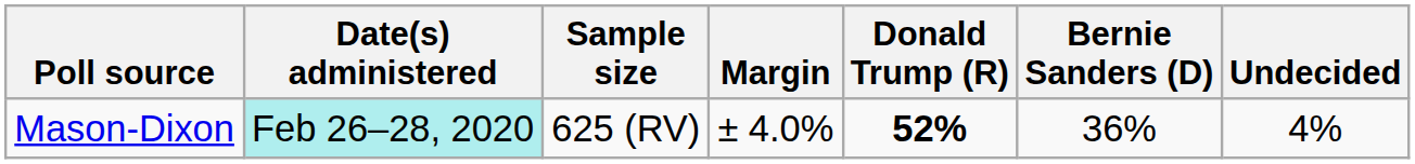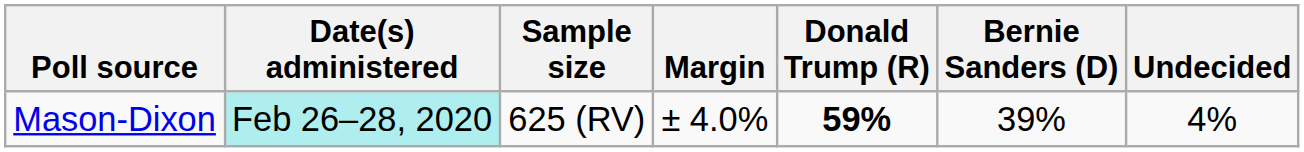Mason-Dixon | Donald Trump (R): 52% -> 59%
Mason-Dixon | Bernie Sanders (D): 36% -> 39%
